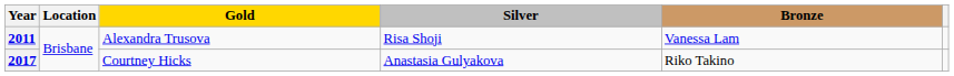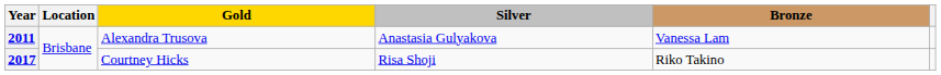2011 | Silver: Risa Shoji -> Anastasia Gulyakova
2017 | Silver: Anastasia Gulyakova -> Risa Shoji
